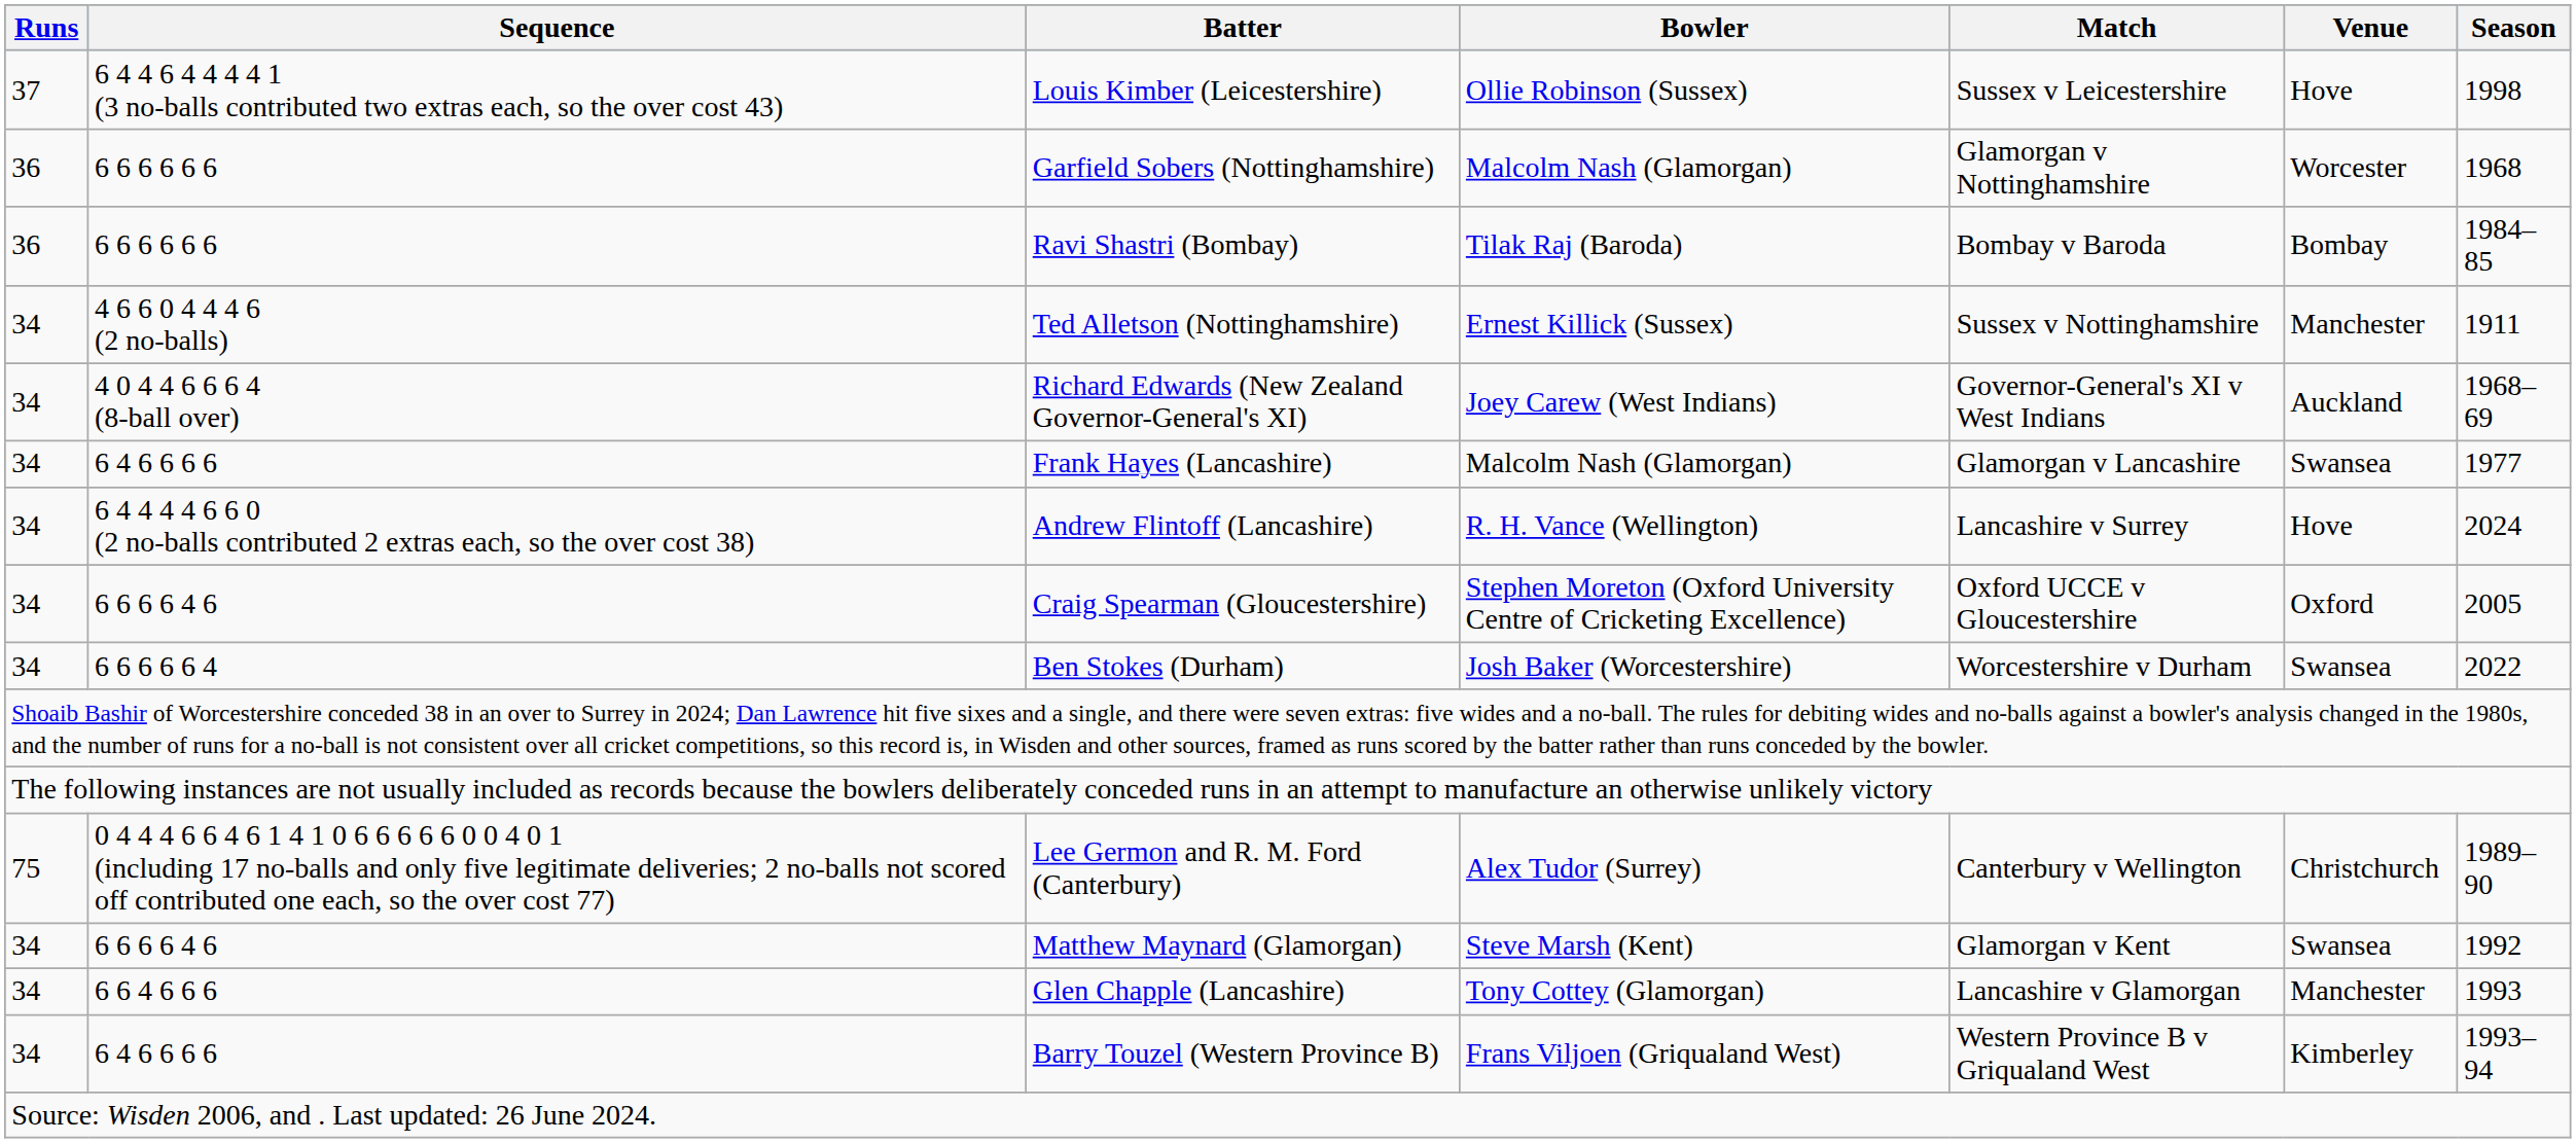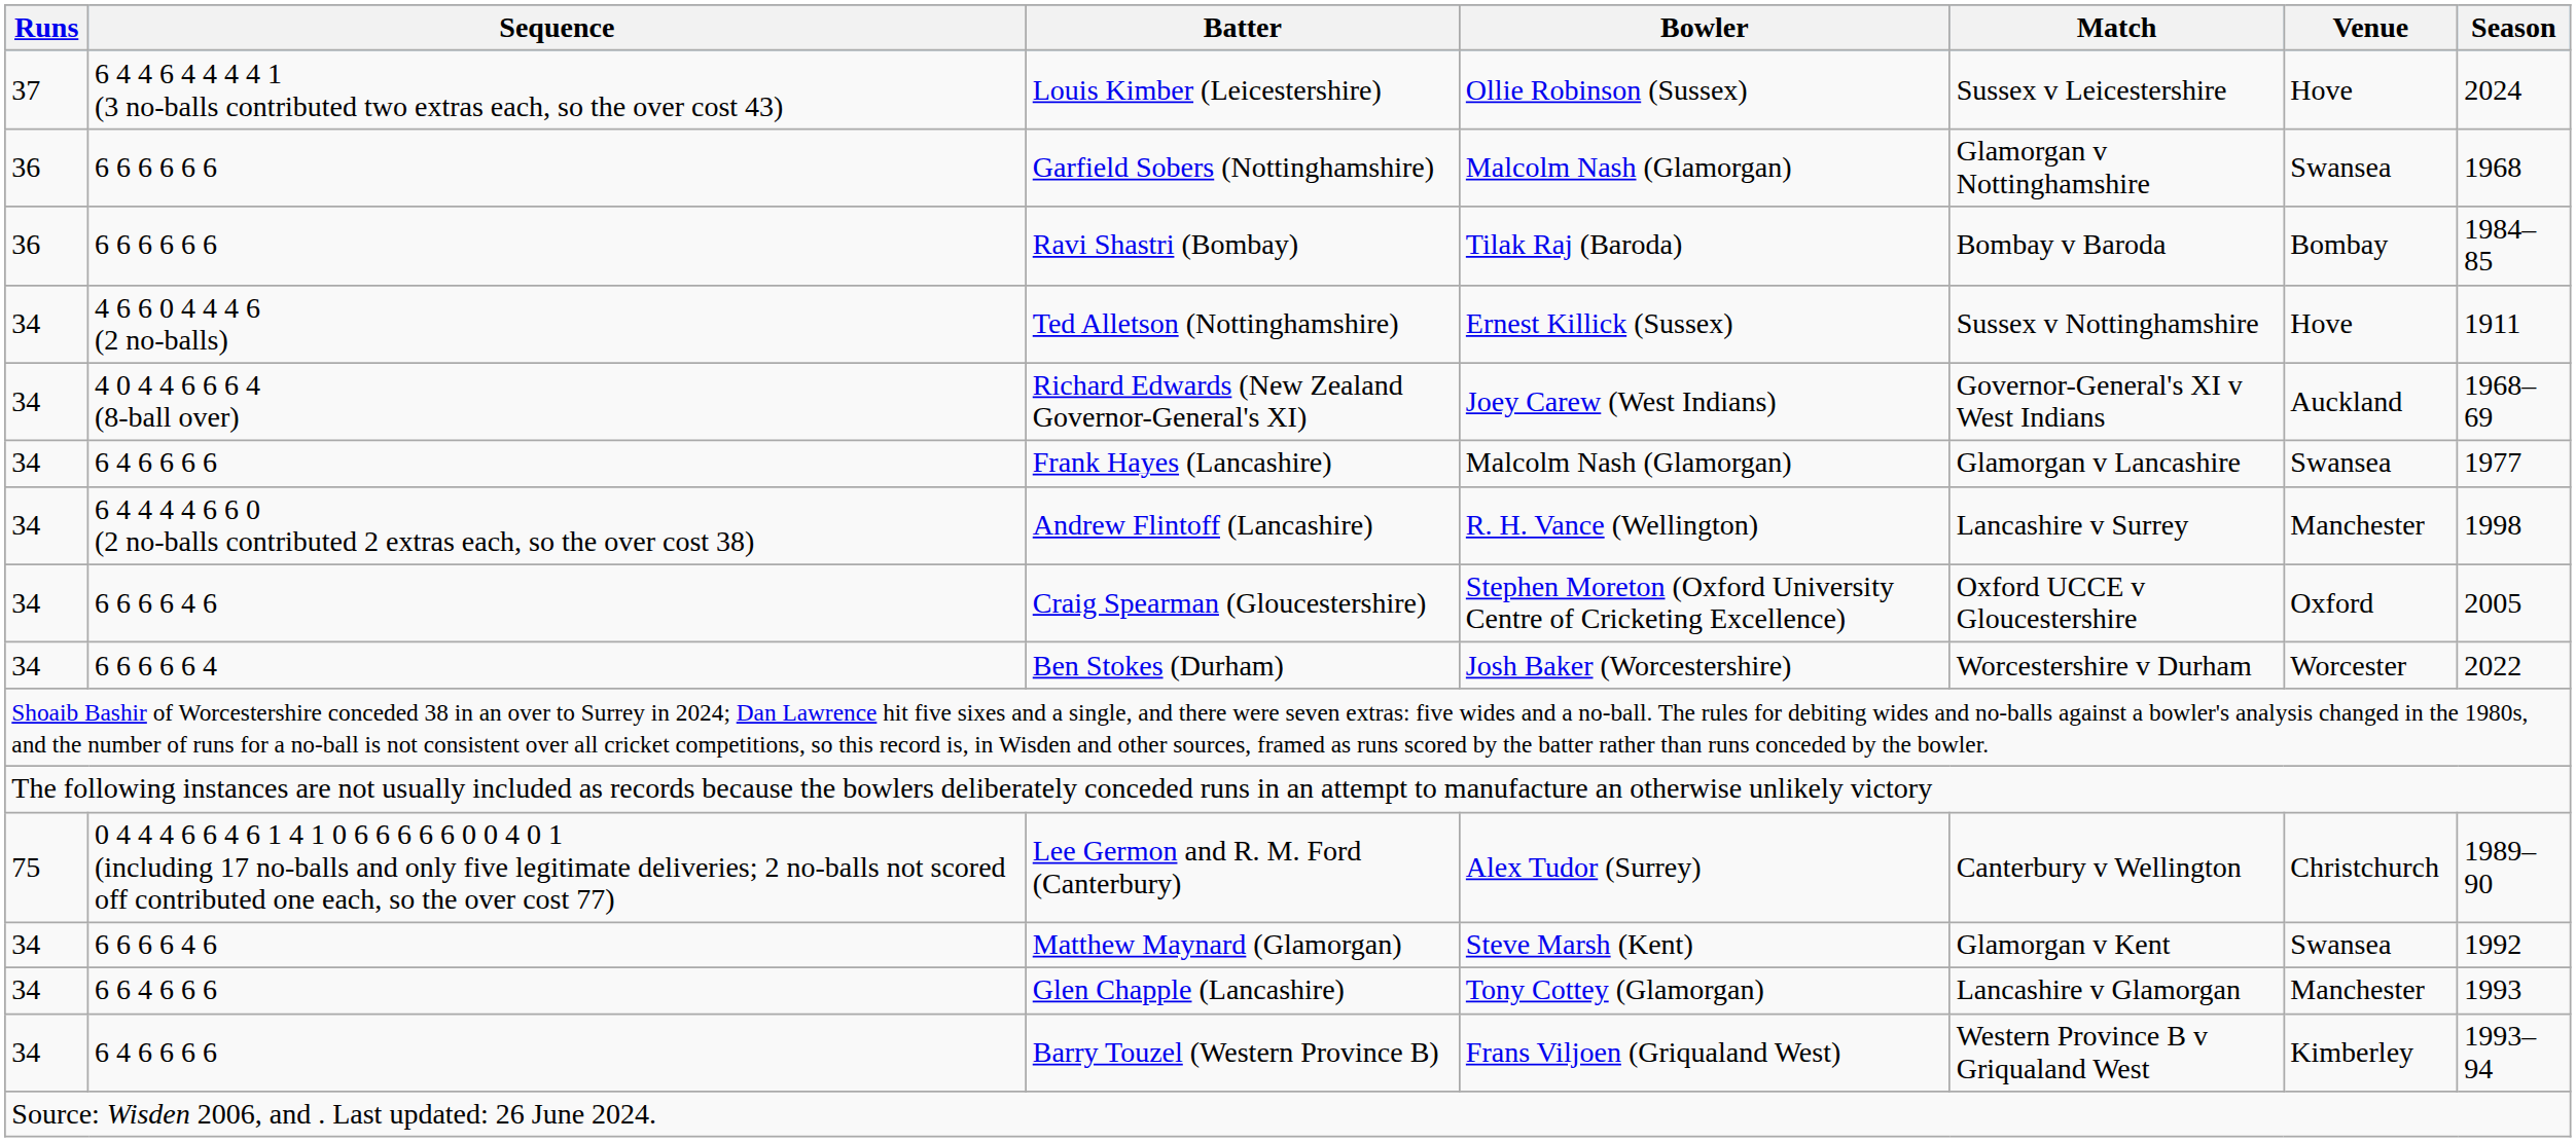Louis Kimber (Leicestershire) | Season: 1998 -> 2024
Garfield Sobers (Nottinghamshire) | Venue: Worcester -> Swansea
Ted Alletson (Nottinghamshire) | Venue: Manchester -> Hove
Andrew Flintoff (Lancashire) | Venue: Hove -> Manchester
Andrew Flintoff (Lancashire) | Season: 2024 -> 1998
Ben Stokes (Durham) | Venue: Swansea -> Worcester
